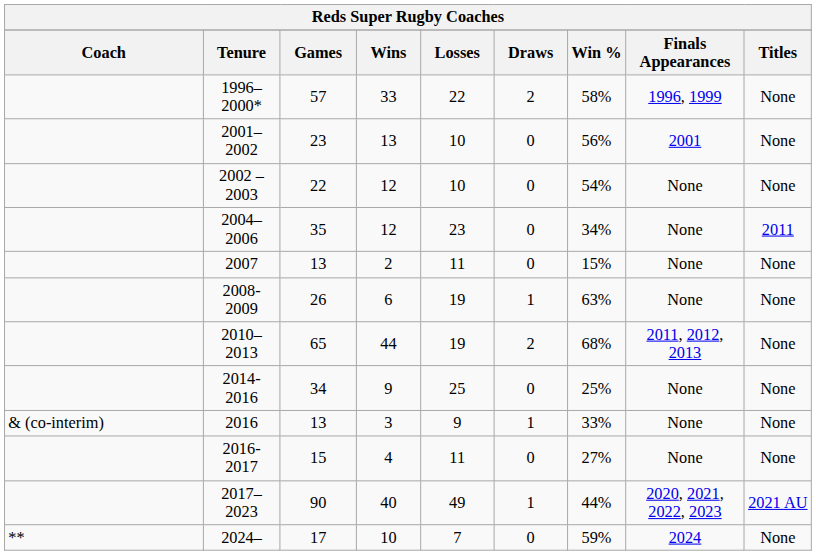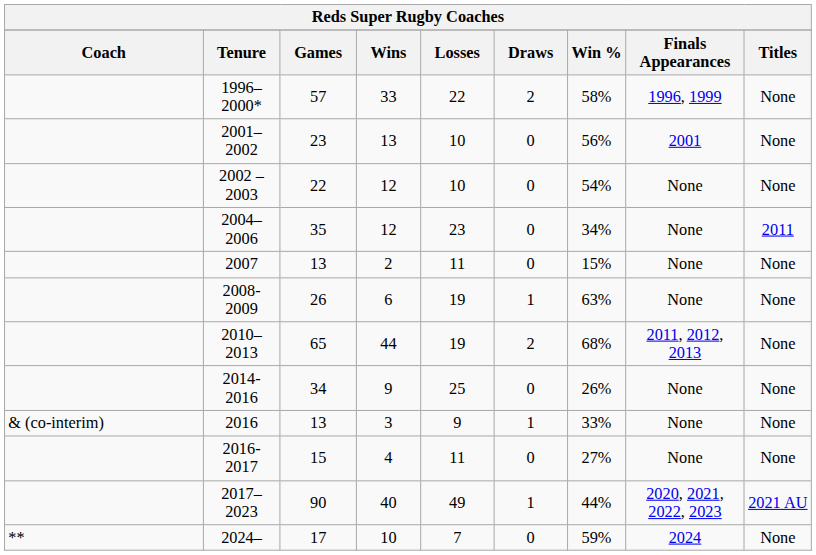2014-2016 | Win %: 25% -> 26%
